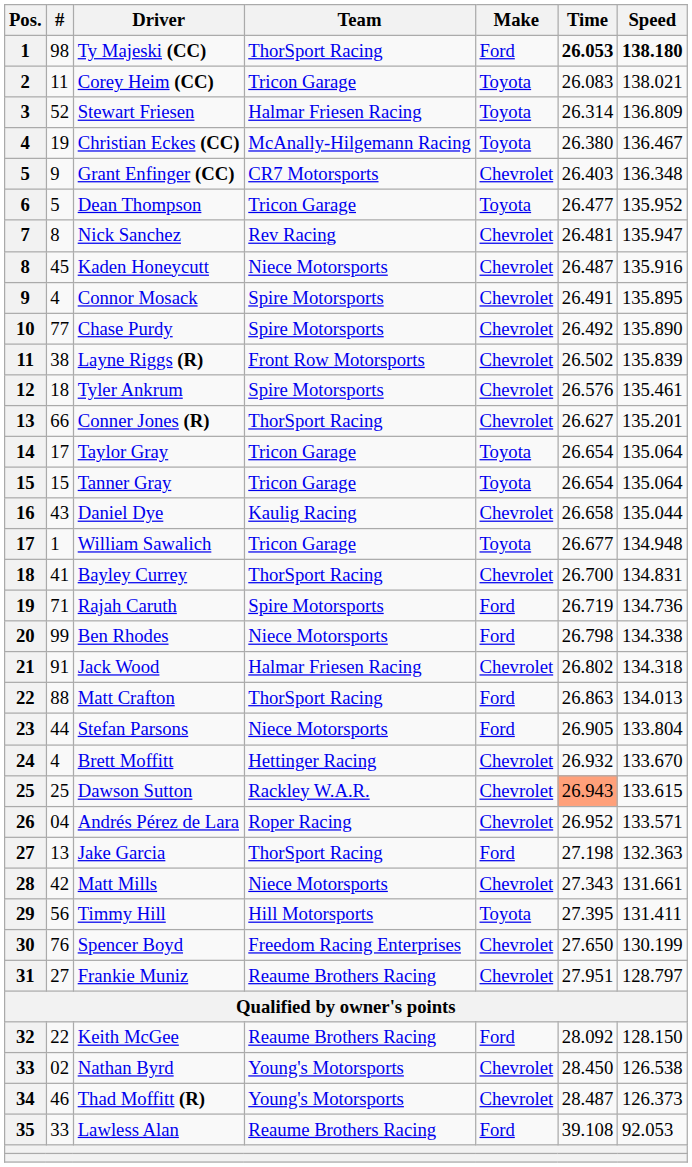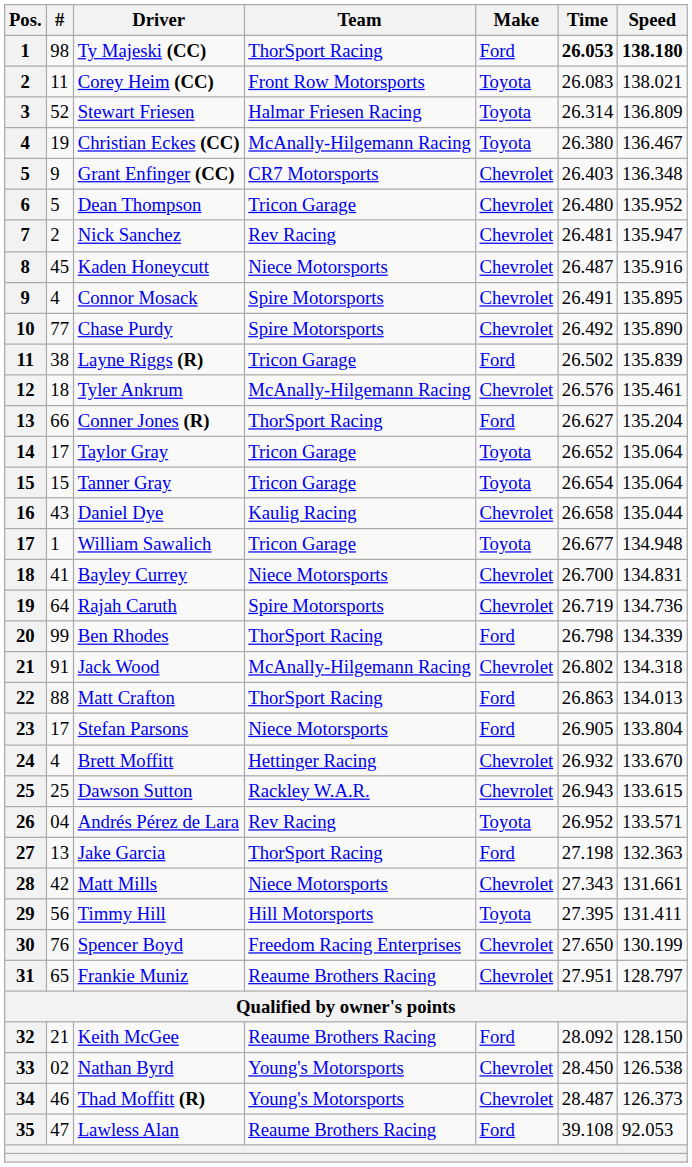Corey Heim (CC) | Team: Tricon Garage -> Front Row Motorsports
Dean Thompson | Make: Toyota -> Chevrolet
Dean Thompson | Time: 26.477 -> 26.480
Nick Sanchez | #: 8 -> 2
Layne Riggs (R) | Team: Front Row Motorsports -> Tricon Garage
Layne Riggs (R) | Make: Chevrolet -> Ford
Tyler Ankrum | Team: Spire Motorsports -> McAnally-Hilgemann Racing
Conner Jones (R) | Make: Chevrolet -> Ford
Conner Jones (R) | Speed: 135.201 -> 135.204
Taylor Gray | Time: 26.654 -> 26.652
Bayley Currey | Team: ThorSport Racing -> Niece Motorsports
Rajah Caruth | #: 71 -> 64
Rajah Caruth | Make: Ford -> Chevrolet
Ben Rhodes | Team: Niece Motorsports -> ThorSport Racing
Ben Rhodes | Speed: 134.338 -> 134.339
Jack Wood | Team: Halmar Friesen Racing -> McAnally-Hilgemann Racing
Stefan Parsons | #: 44 -> 17
Dawson Sutton | Time: lightsalmon background -> no background
Andrés Pérez de Lara | Team: Roper Racing -> Rev Racing
Andrés Pérez de Lara | Make: Chevrolet -> Toyota
Frankie Muniz | #: 27 -> 65
Keith McGee | #: 22 -> 21
Lawless Alan | #: 33 -> 47
